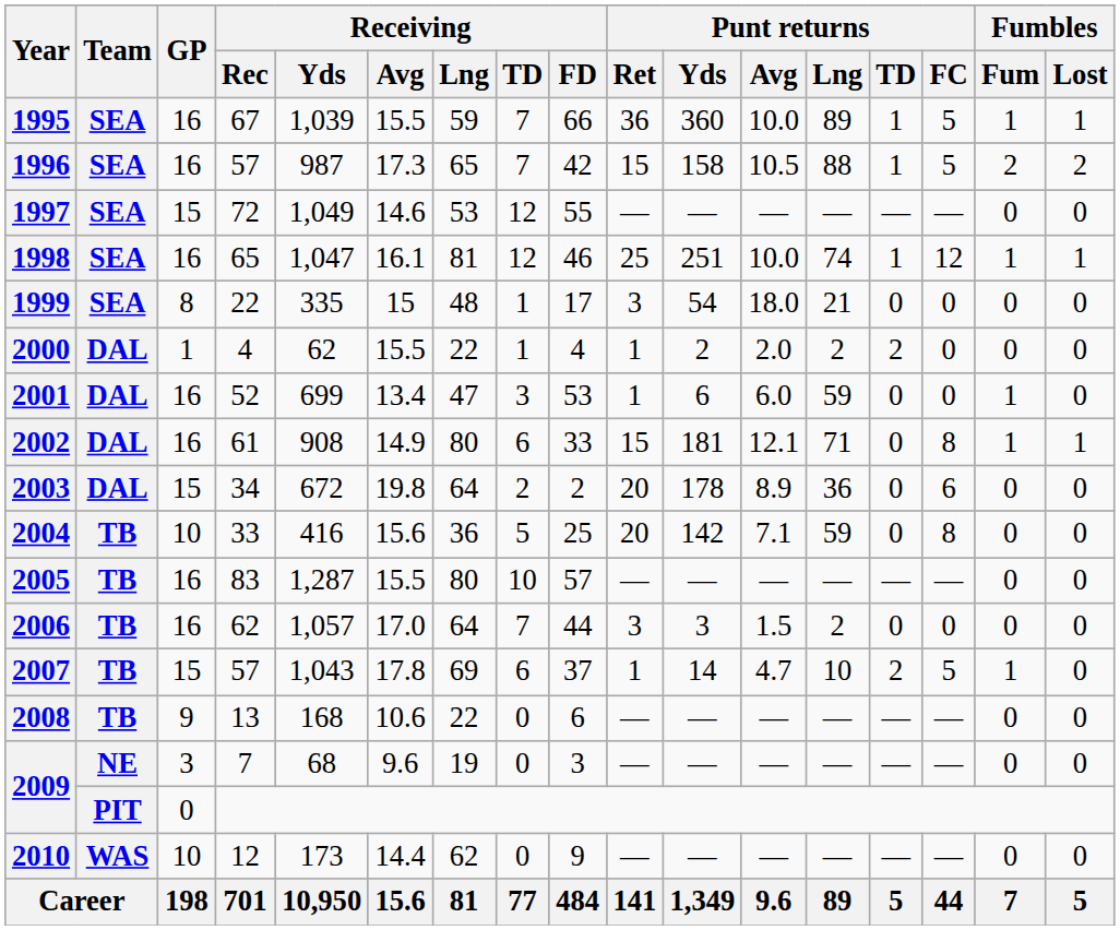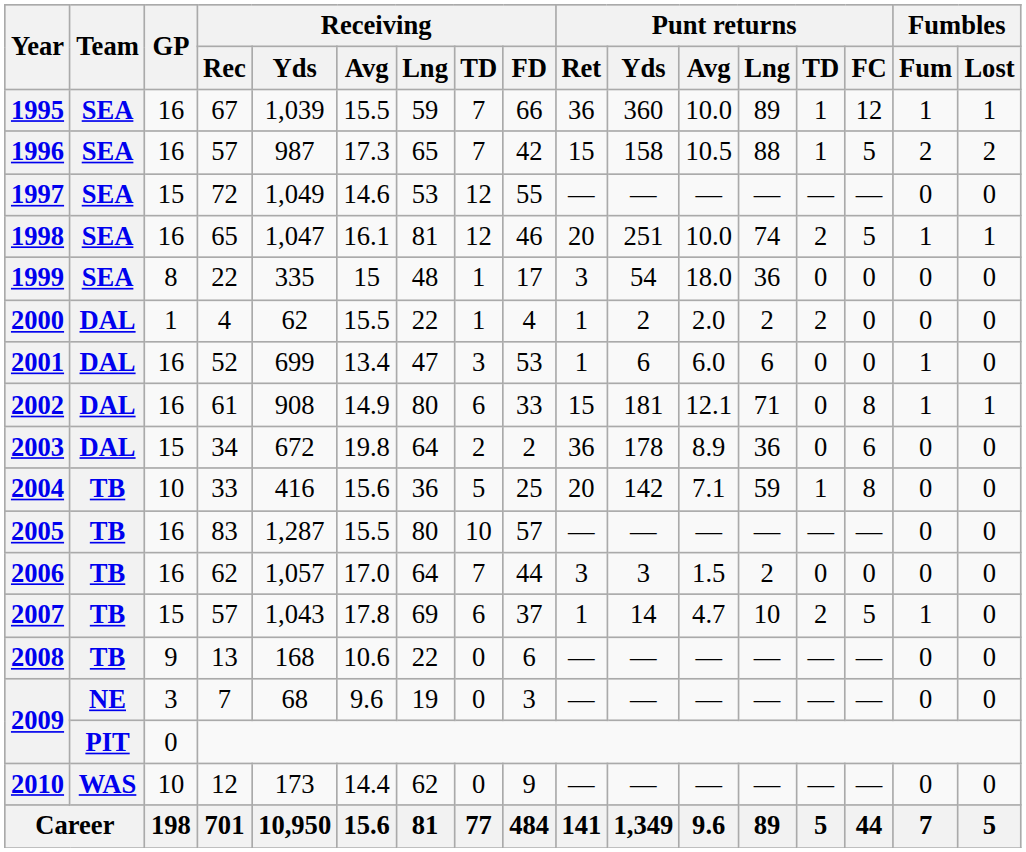1995 | Punt returns / FC: 5 -> 12
1998 | Punt returns / Ret: 25 -> 20
1998 | Punt returns / TD: 1 -> 2
1998 | Punt returns / FC: 12 -> 5
1999 | Punt returns / Lng: 21 -> 36
2001 | Punt returns / Lng: 59 -> 6
2003 | Punt returns / Ret: 20 -> 36
2004 | Punt returns / TD: 0 -> 1
